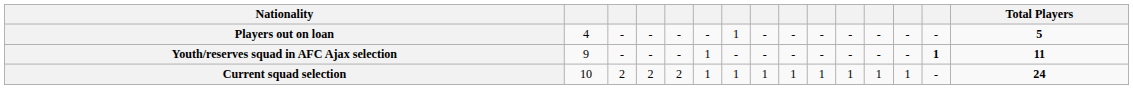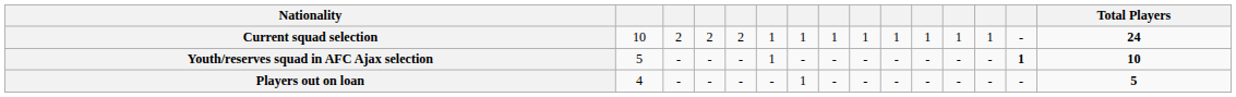rows swapped: Current squad selection <-> Players out on loan
Youth/reserves squad in AFC Ajax selection | column 2: 9 -> 5
Youth/reserves squad in AFC Ajax selection | Total Players: 11 -> 10
